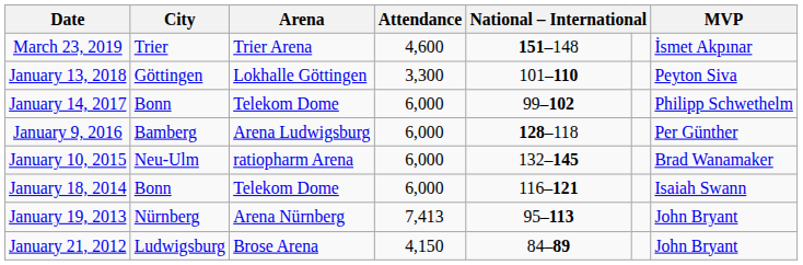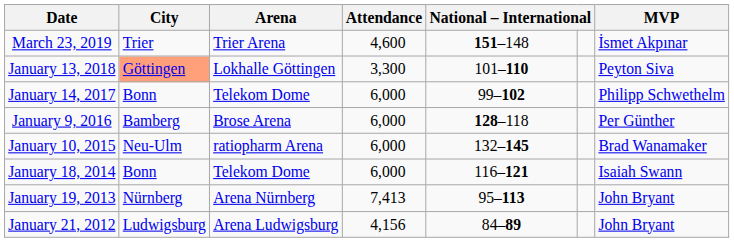January 13, 2018 | City: no background -> lightsalmon background
January 9, 2016 | Arena: Arena Ludwigsburg -> Brose Arena
January 21, 2012 | Arena: Brose Arena -> Arena Ludwigsburg
January 21, 2012 | Attendance: 4,150 -> 4,156
